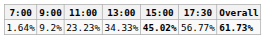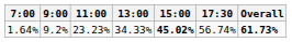1.64% | 17:30: 56.77% -> 56.74%
